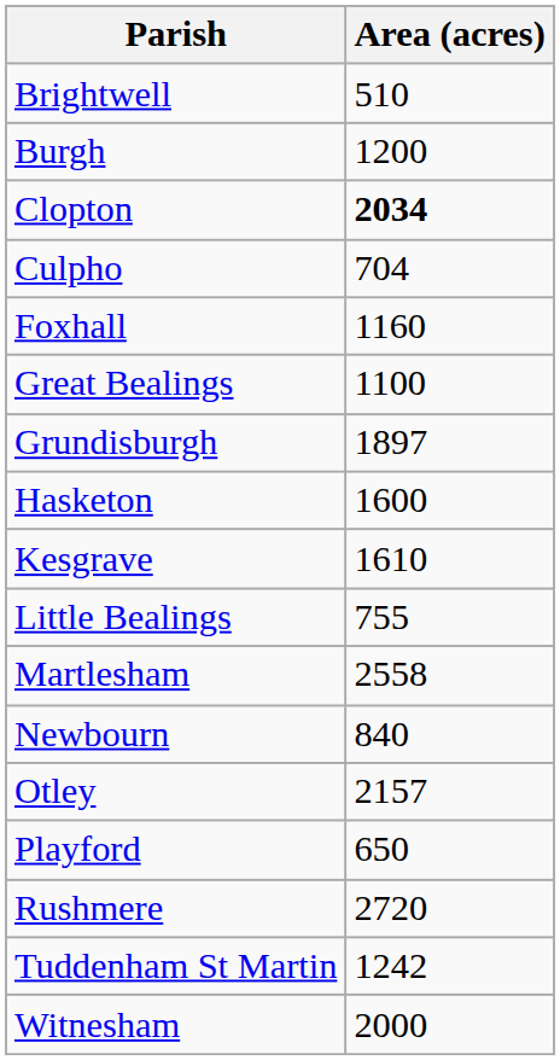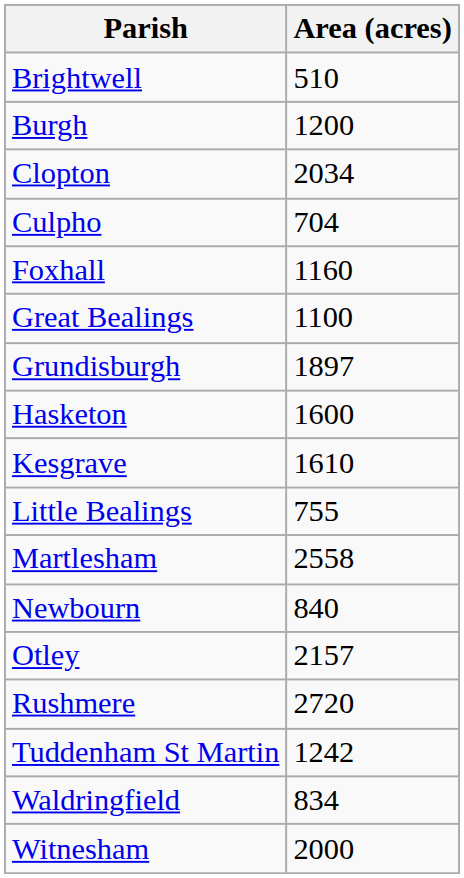Clopton | Area (acres): bold -> normal
- row: Playford | 650
+ row: Waldringfield | 834
